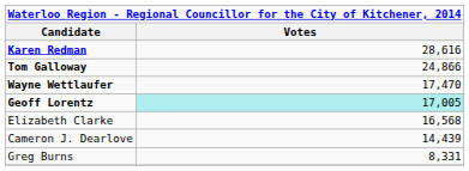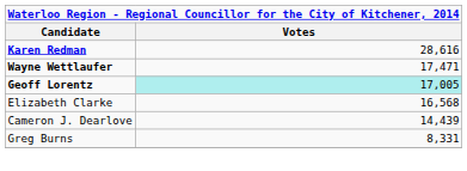- row: Tom Galloway | 24,866
Wayne Wettlaufer | Votes: 17,470 -> 17,471
